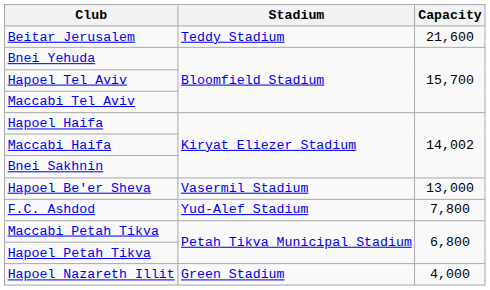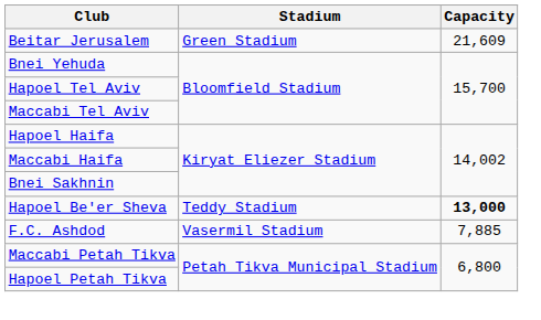Beitar Jerusalem | Stadium: Teddy Stadium -> Green Stadium
Beitar Jerusalem | Capacity: 21,600 -> 21,609
Hapoel Be'er Sheva | Stadium: Vasermil Stadium -> Teddy Stadium
Hapoel Be'er Sheva | Capacity: normal -> bold
F.C. Ashdod | Stadium: Yud-Alef Stadium -> Vasermil Stadium
F.C. Ashdod | Capacity: 7,800 -> 7,885
- row: Hapoel Nazareth Illit | Green Stadium | 4,000
